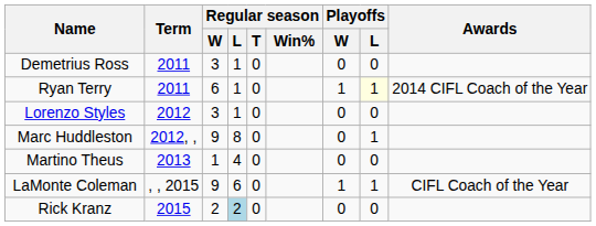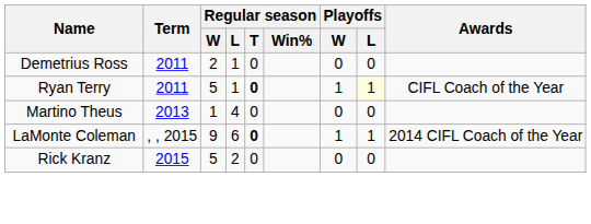Demetrius Ross | Regular season / W: 3 -> 2
Ryan Terry | Regular season / W: 6 -> 5
Ryan Terry | Regular season / T: normal -> bold
Ryan Terry | Awards: 2014 CIFL Coach of the Year -> CIFL Coach of the Year
- row: Lorenzo Styles | 2012 | 3 | 1 | 0 | 0 | 0
- row: Marc Huddleston | 2012, , | 9 | 8 | 0 | 0 | 1
LaMonte Coleman | Regular season / T: normal -> bold
LaMonte Coleman | Awards: CIFL Coach of the Year -> 2014 CIFL Coach of the Year
Rick Kranz | Regular season / W: 2 -> 5
Rick Kranz | Regular season / L: lightblue background -> no background
